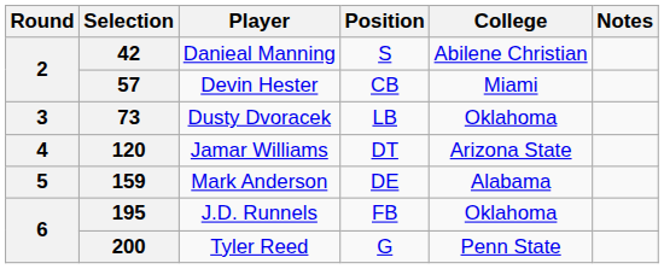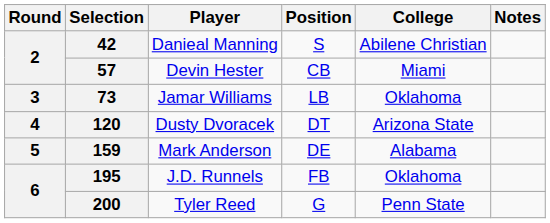73 | Player: Dusty Dvoracek -> Jamar Williams
120 | Player: Jamar Williams -> Dusty Dvoracek
